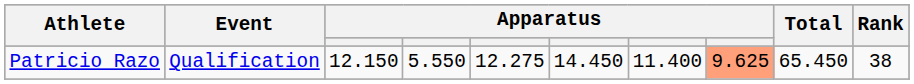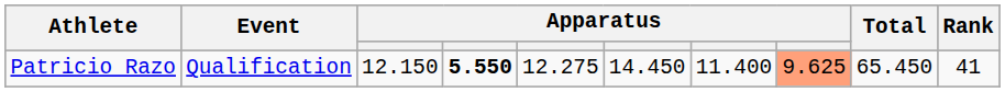Patricio Razo | column 4: normal -> bold
Patricio Razo | Rank: 38 -> 41
